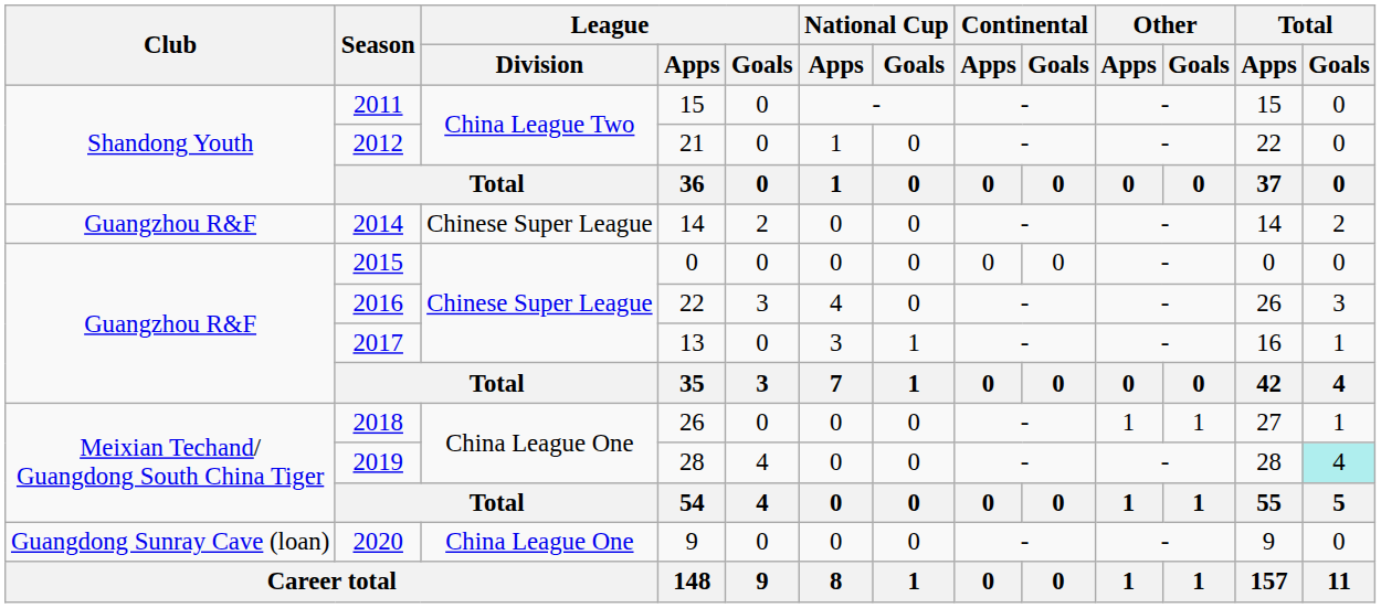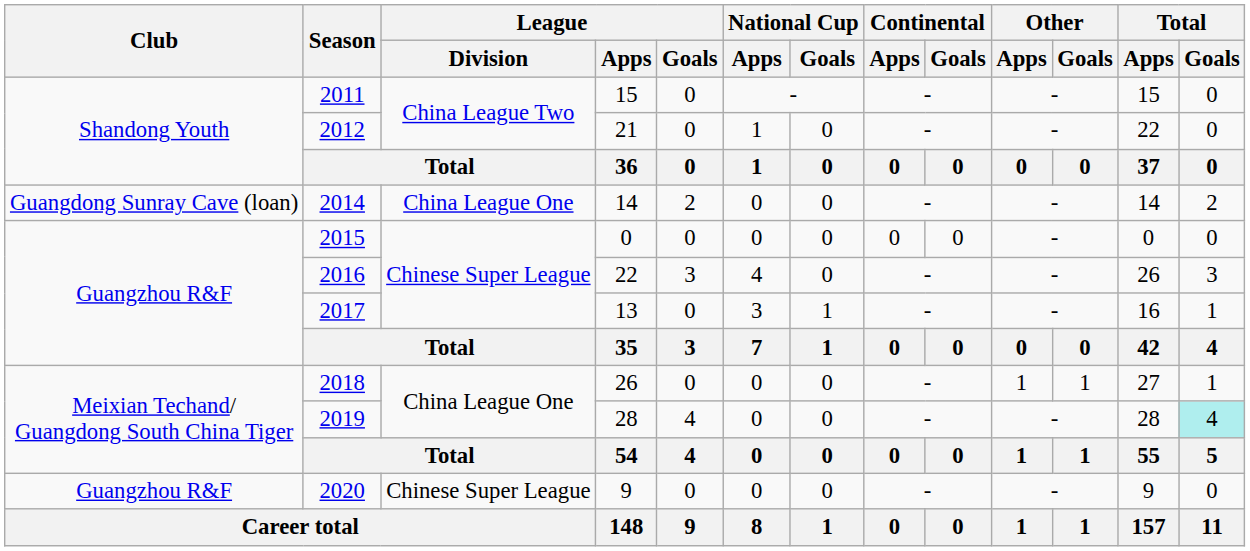2014 | Club: Guangzhou R&F -> Guangdong Sunray Cave (loan)
2014 | League / Division: Chinese Super League -> China League One
2020 | Club: Guangdong Sunray Cave (loan) -> Guangzhou R&F
2020 | League / Division: China League One -> Chinese Super League
